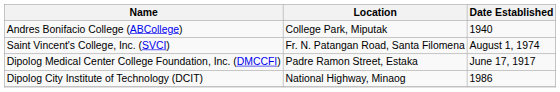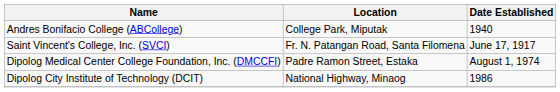Saint Vincent's College, Inc. (SVCI) | Date Established: August 1, 1974 -> June 17, 1917
Dipolog Medical Center College Foundation, Inc. (DMCCFI) | Date Established: June 17, 1917 -> August 1, 1974
